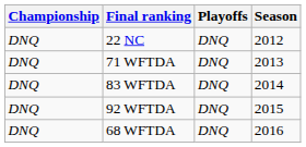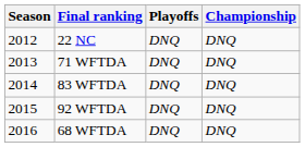columns swapped: Season <-> Championship
